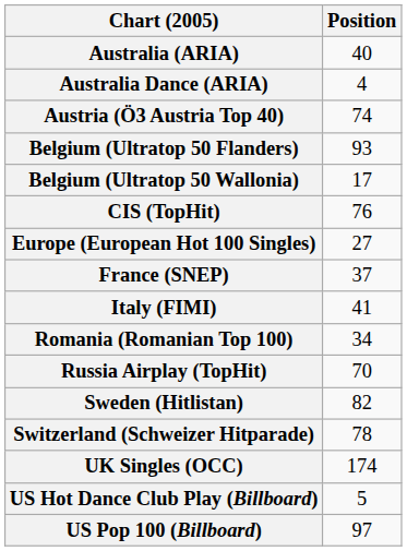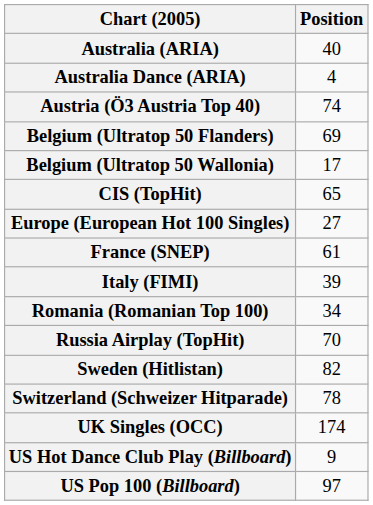Belgium (Ultratop 50 Flanders) | Position: 93 -> 69
CIS (TopHit) | Position: 76 -> 65
France (SNEP) | Position: 37 -> 61
Italy (FIMI) | Position: 41 -> 39
US Hot Dance Club Play (Billboard) | Position: 5 -> 9
